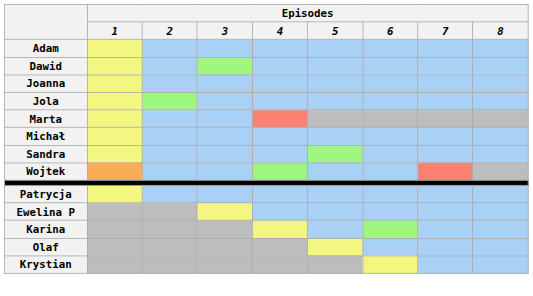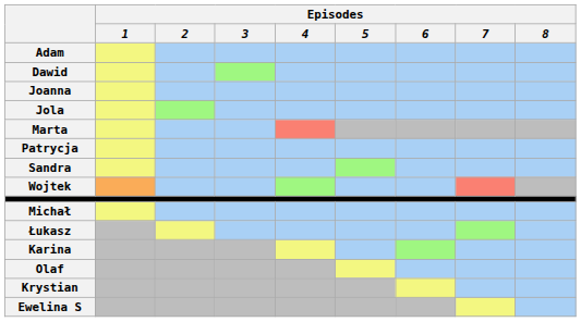rows swapped: Michał <-> Patrycja
+ row: Łukasz
- row: Ewelina P
+ row: Ewelina S
